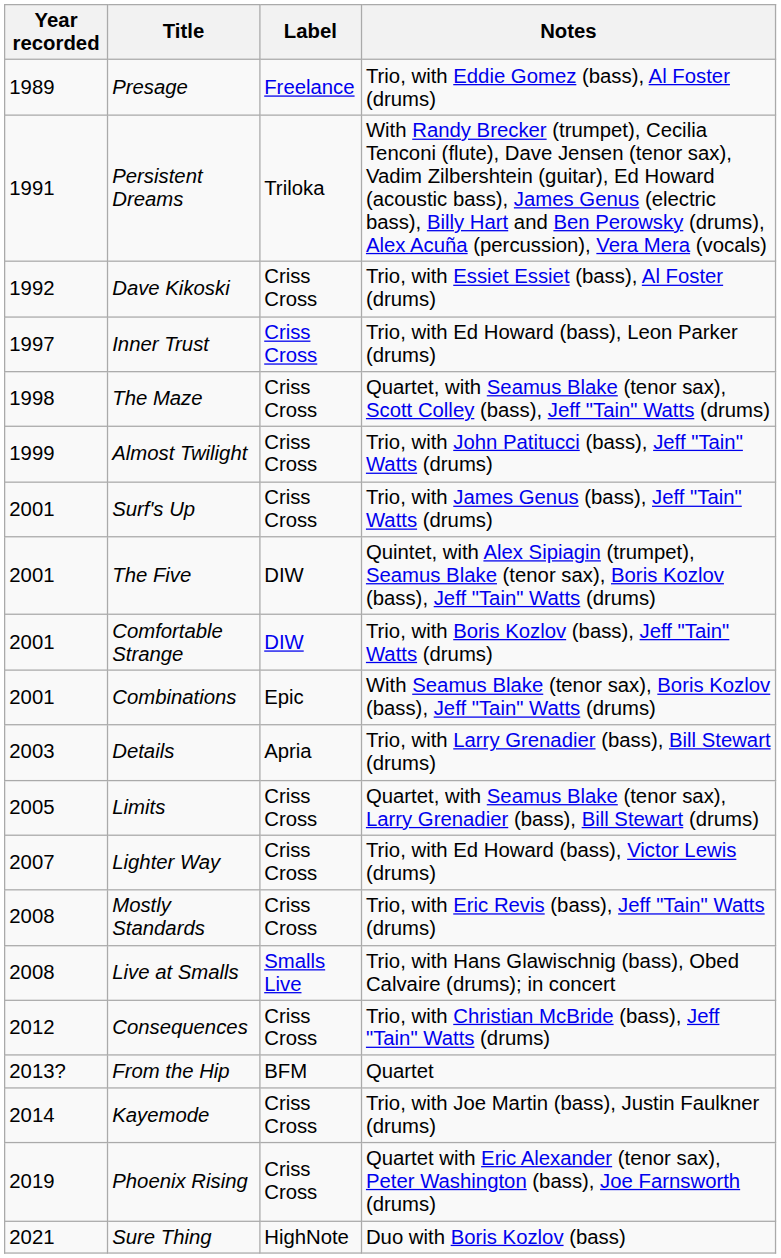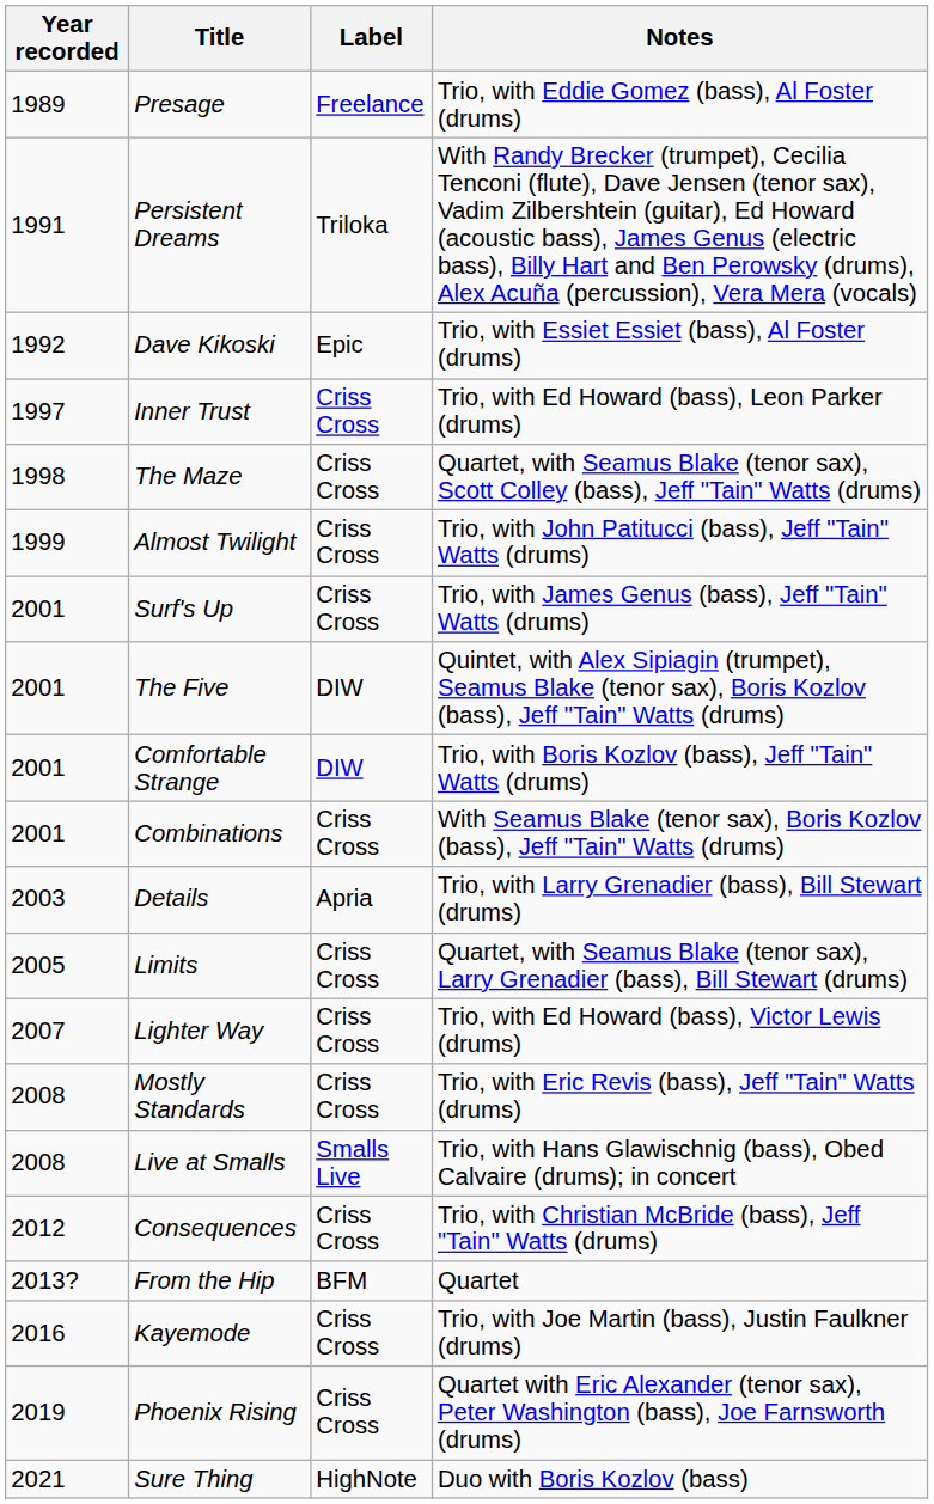Dave Kikoski | Label: Criss Cross -> Epic
Combinations | Label: Epic -> Criss Cross
Kayemode | Year recorded: 2014 -> 2016
